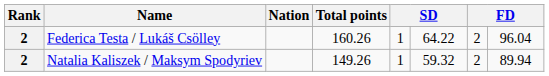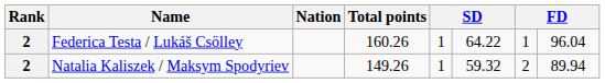Federica Testa / Lukáš Csölley | column 7: 2 -> 1
